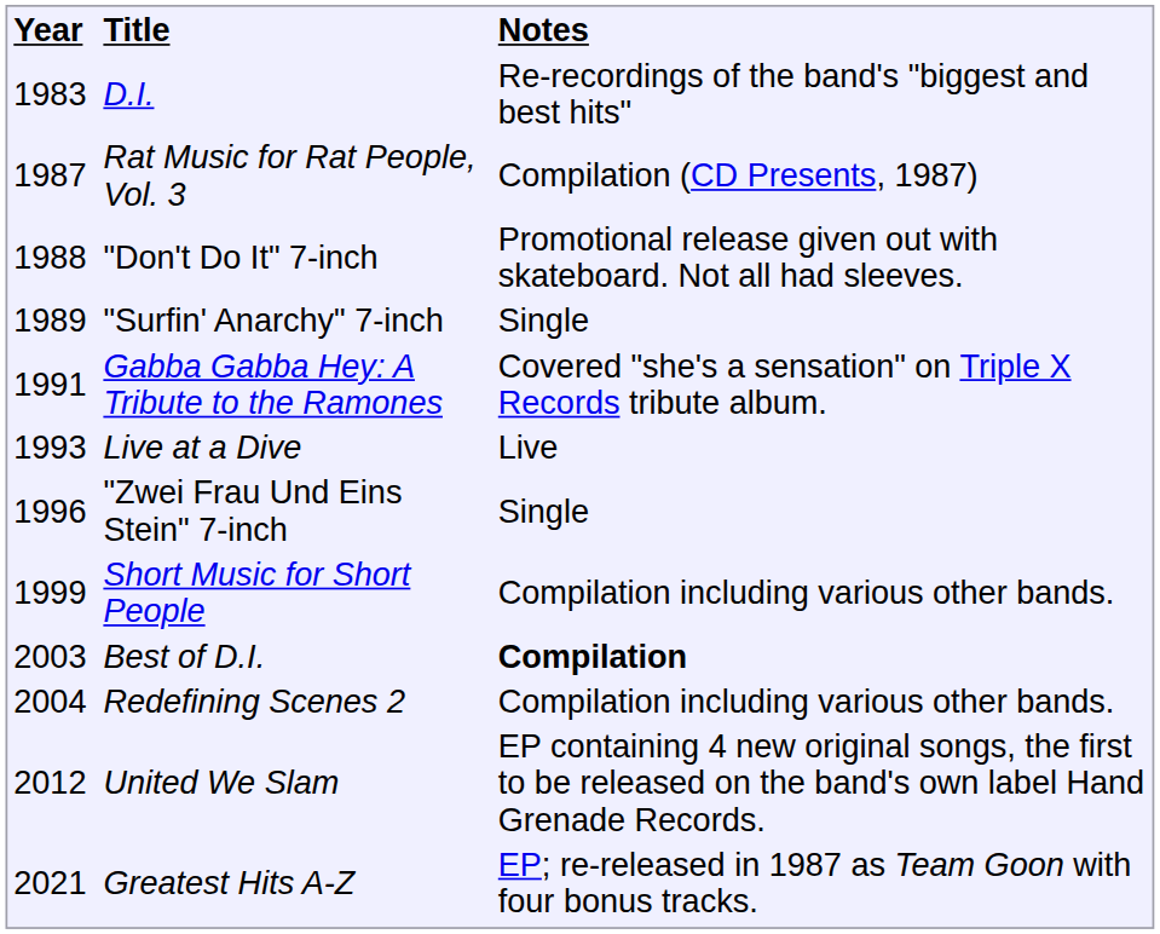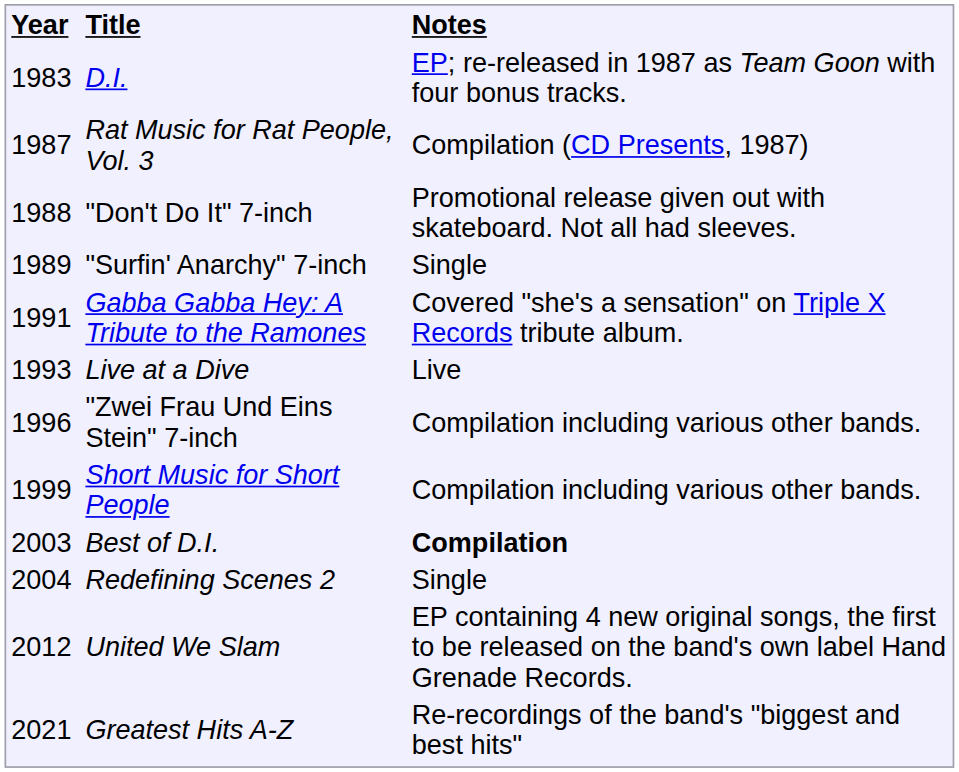D.I. | column 3: Re-recordings of the band's "biggest and best hits" -> EP; re-released in 1987 as Team Goon with four bonus tracks.
"Zwei Frau Und Eins Stein" 7-inch | column 3: Single -> Compilation including various other bands.
Redefining Scenes 2 | column 3: Compilation including various other bands. -> Single
Greatest Hits A-Z | column 3: EP; re-released in 1987 as Team Goon with four bonus tracks. -> Re-recordings of the band's "biggest and best hits"
